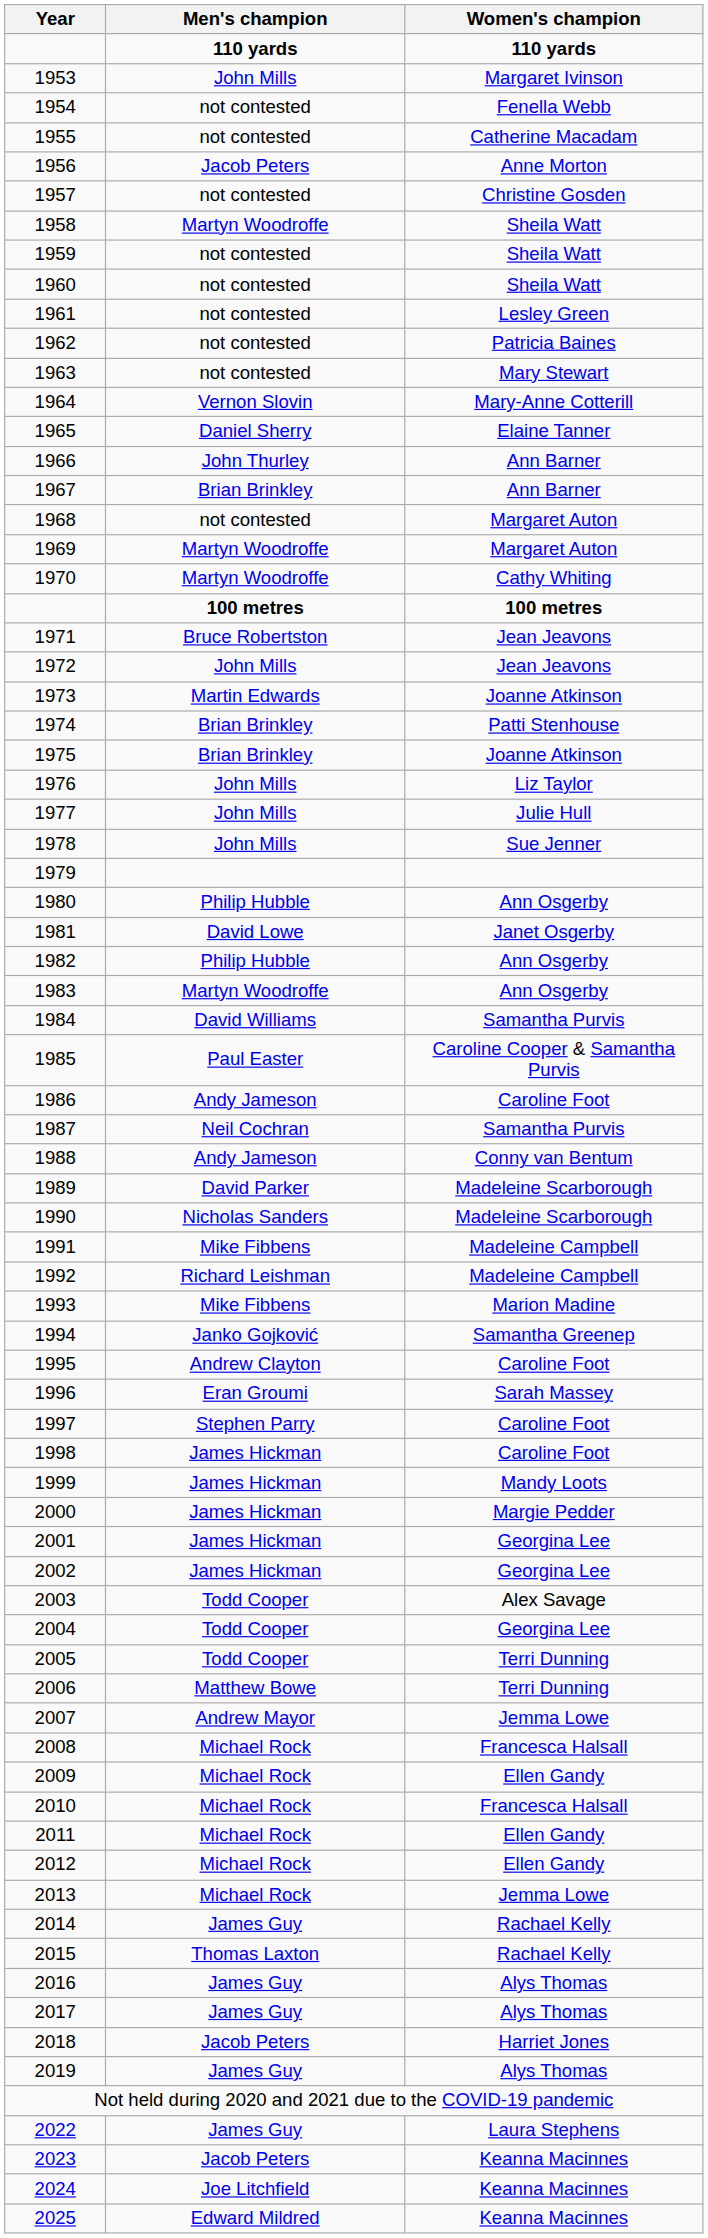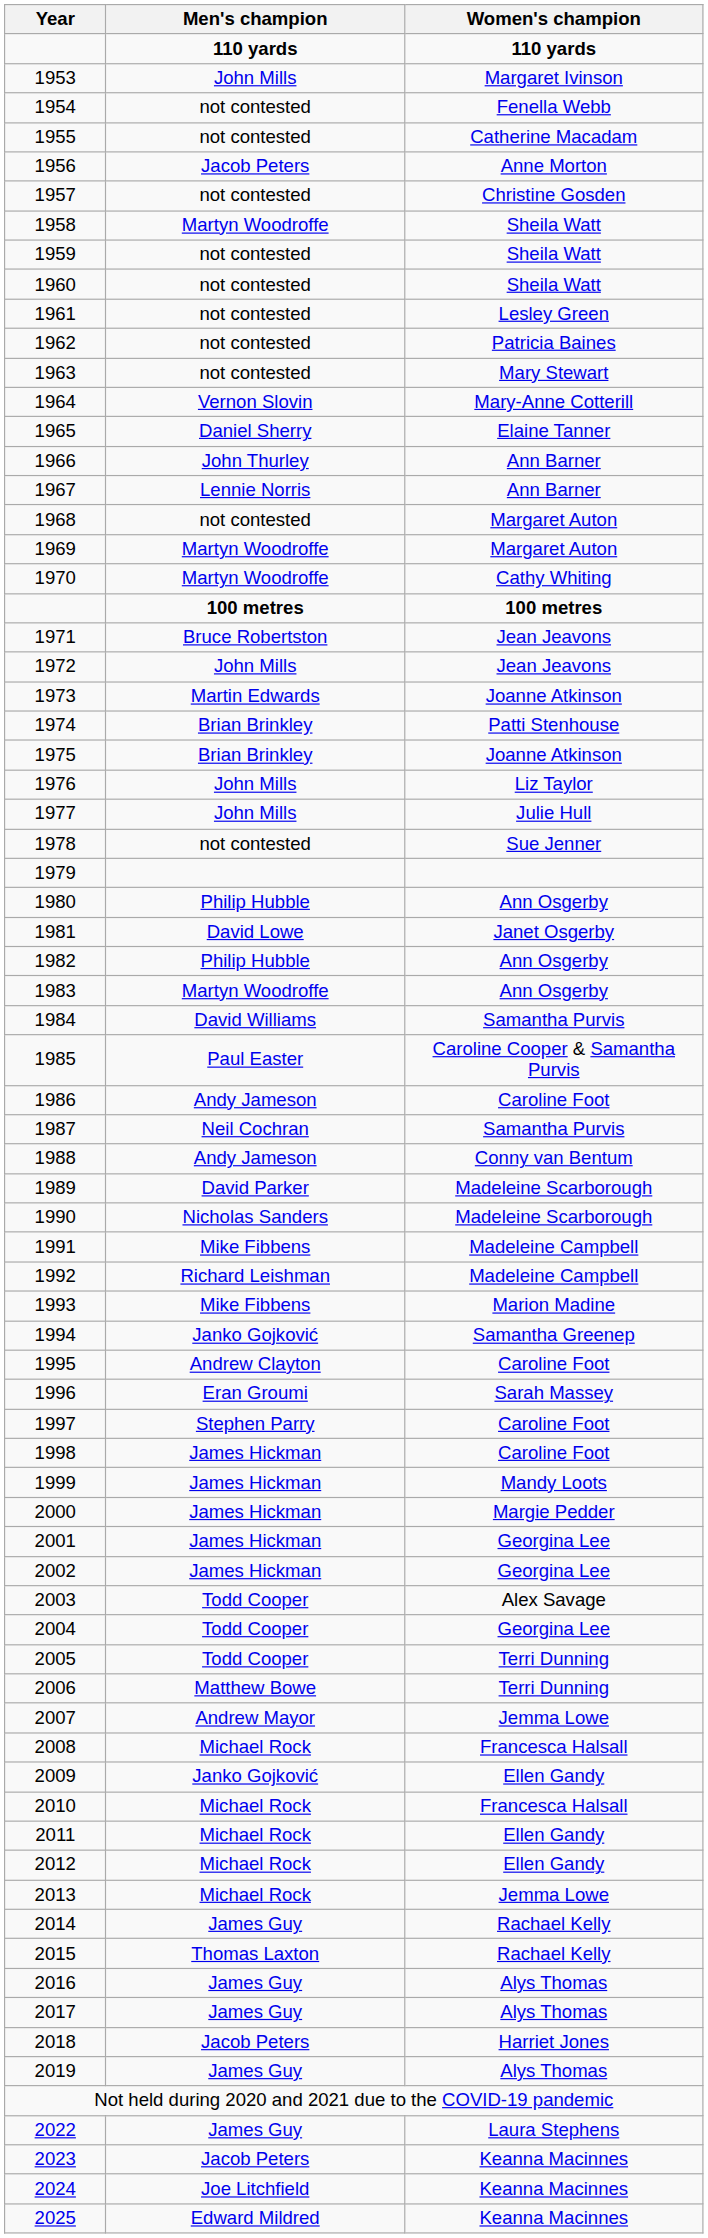1967 | Men's champion: Brian Brinkley -> Lennie Norris
1978 | Men's champion: John Mills -> not contested
2009 | Men's champion: Michael Rock -> Janko Gojković
